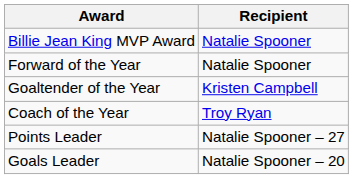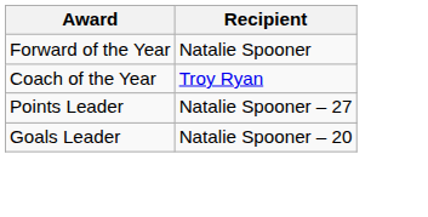- row: Billie Jean King MVP Award | Natalie Spooner
- row: Goaltender of the Year | Kristen Campbell
